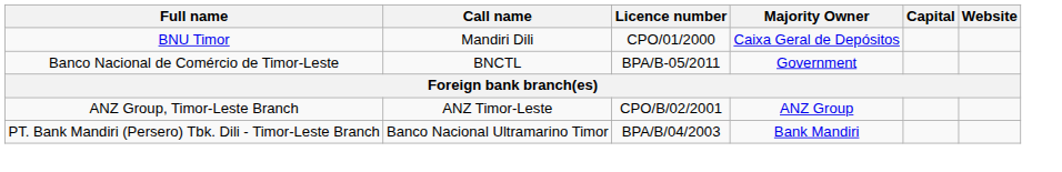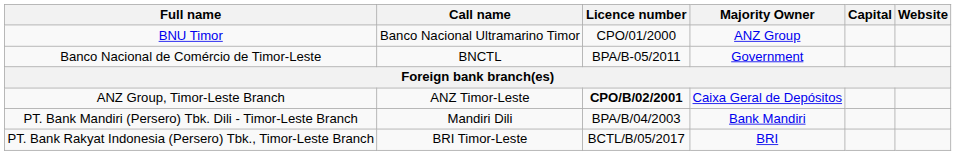BNU Timor | Call name: Mandiri Dili -> Banco Nacional Ultramarino Timor
BNU Timor | Majority Owner: Caixa Geral de Depósitos -> ANZ Group
ANZ Group, Timor-Leste Branch | Licence number: normal -> bold
ANZ Group, Timor-Leste Branch | Majority Owner: ANZ Group -> Caixa Geral de Depósitos
PT. Bank Mandiri (Persero) Tbk. Dili - Timor-Leste Branch | Call name: Banco Nacional Ultramarino Timor -> Mandiri Dili
+ row: PT. Bank Rakyat Indonesia (Persero) Tbk., Timor-Leste Branch | BRI Timor-Leste | BCTL/B/05/2017 | BRI
